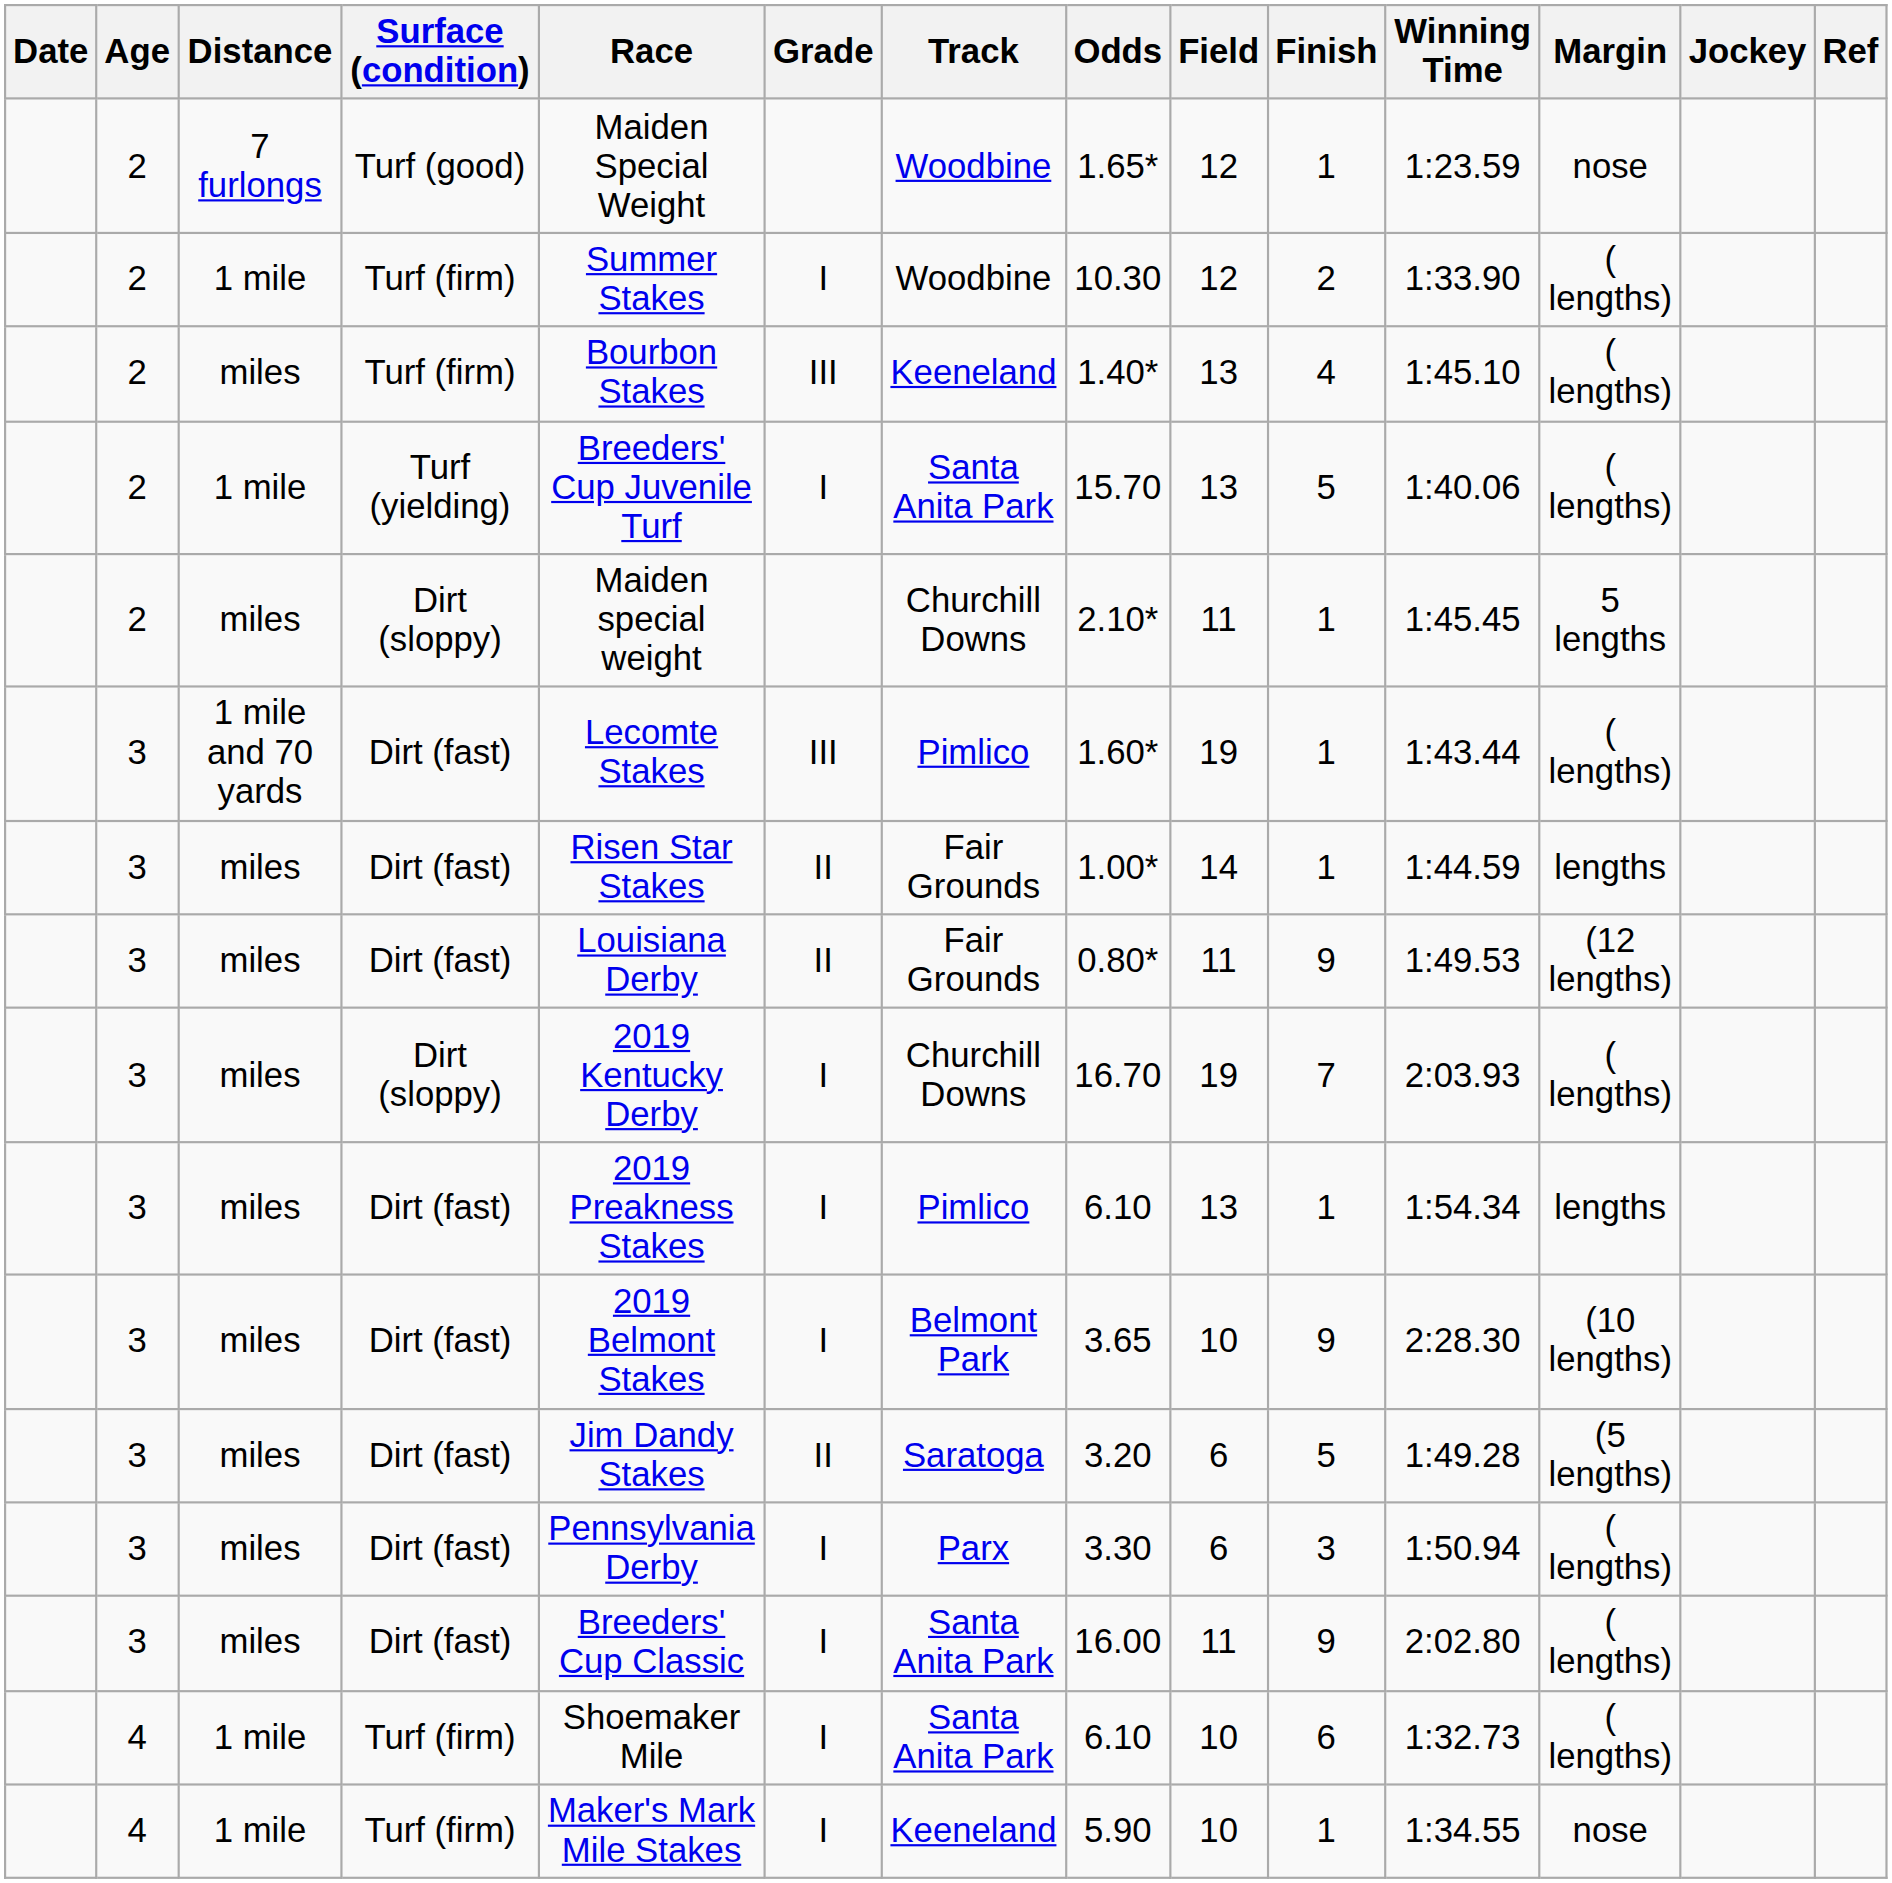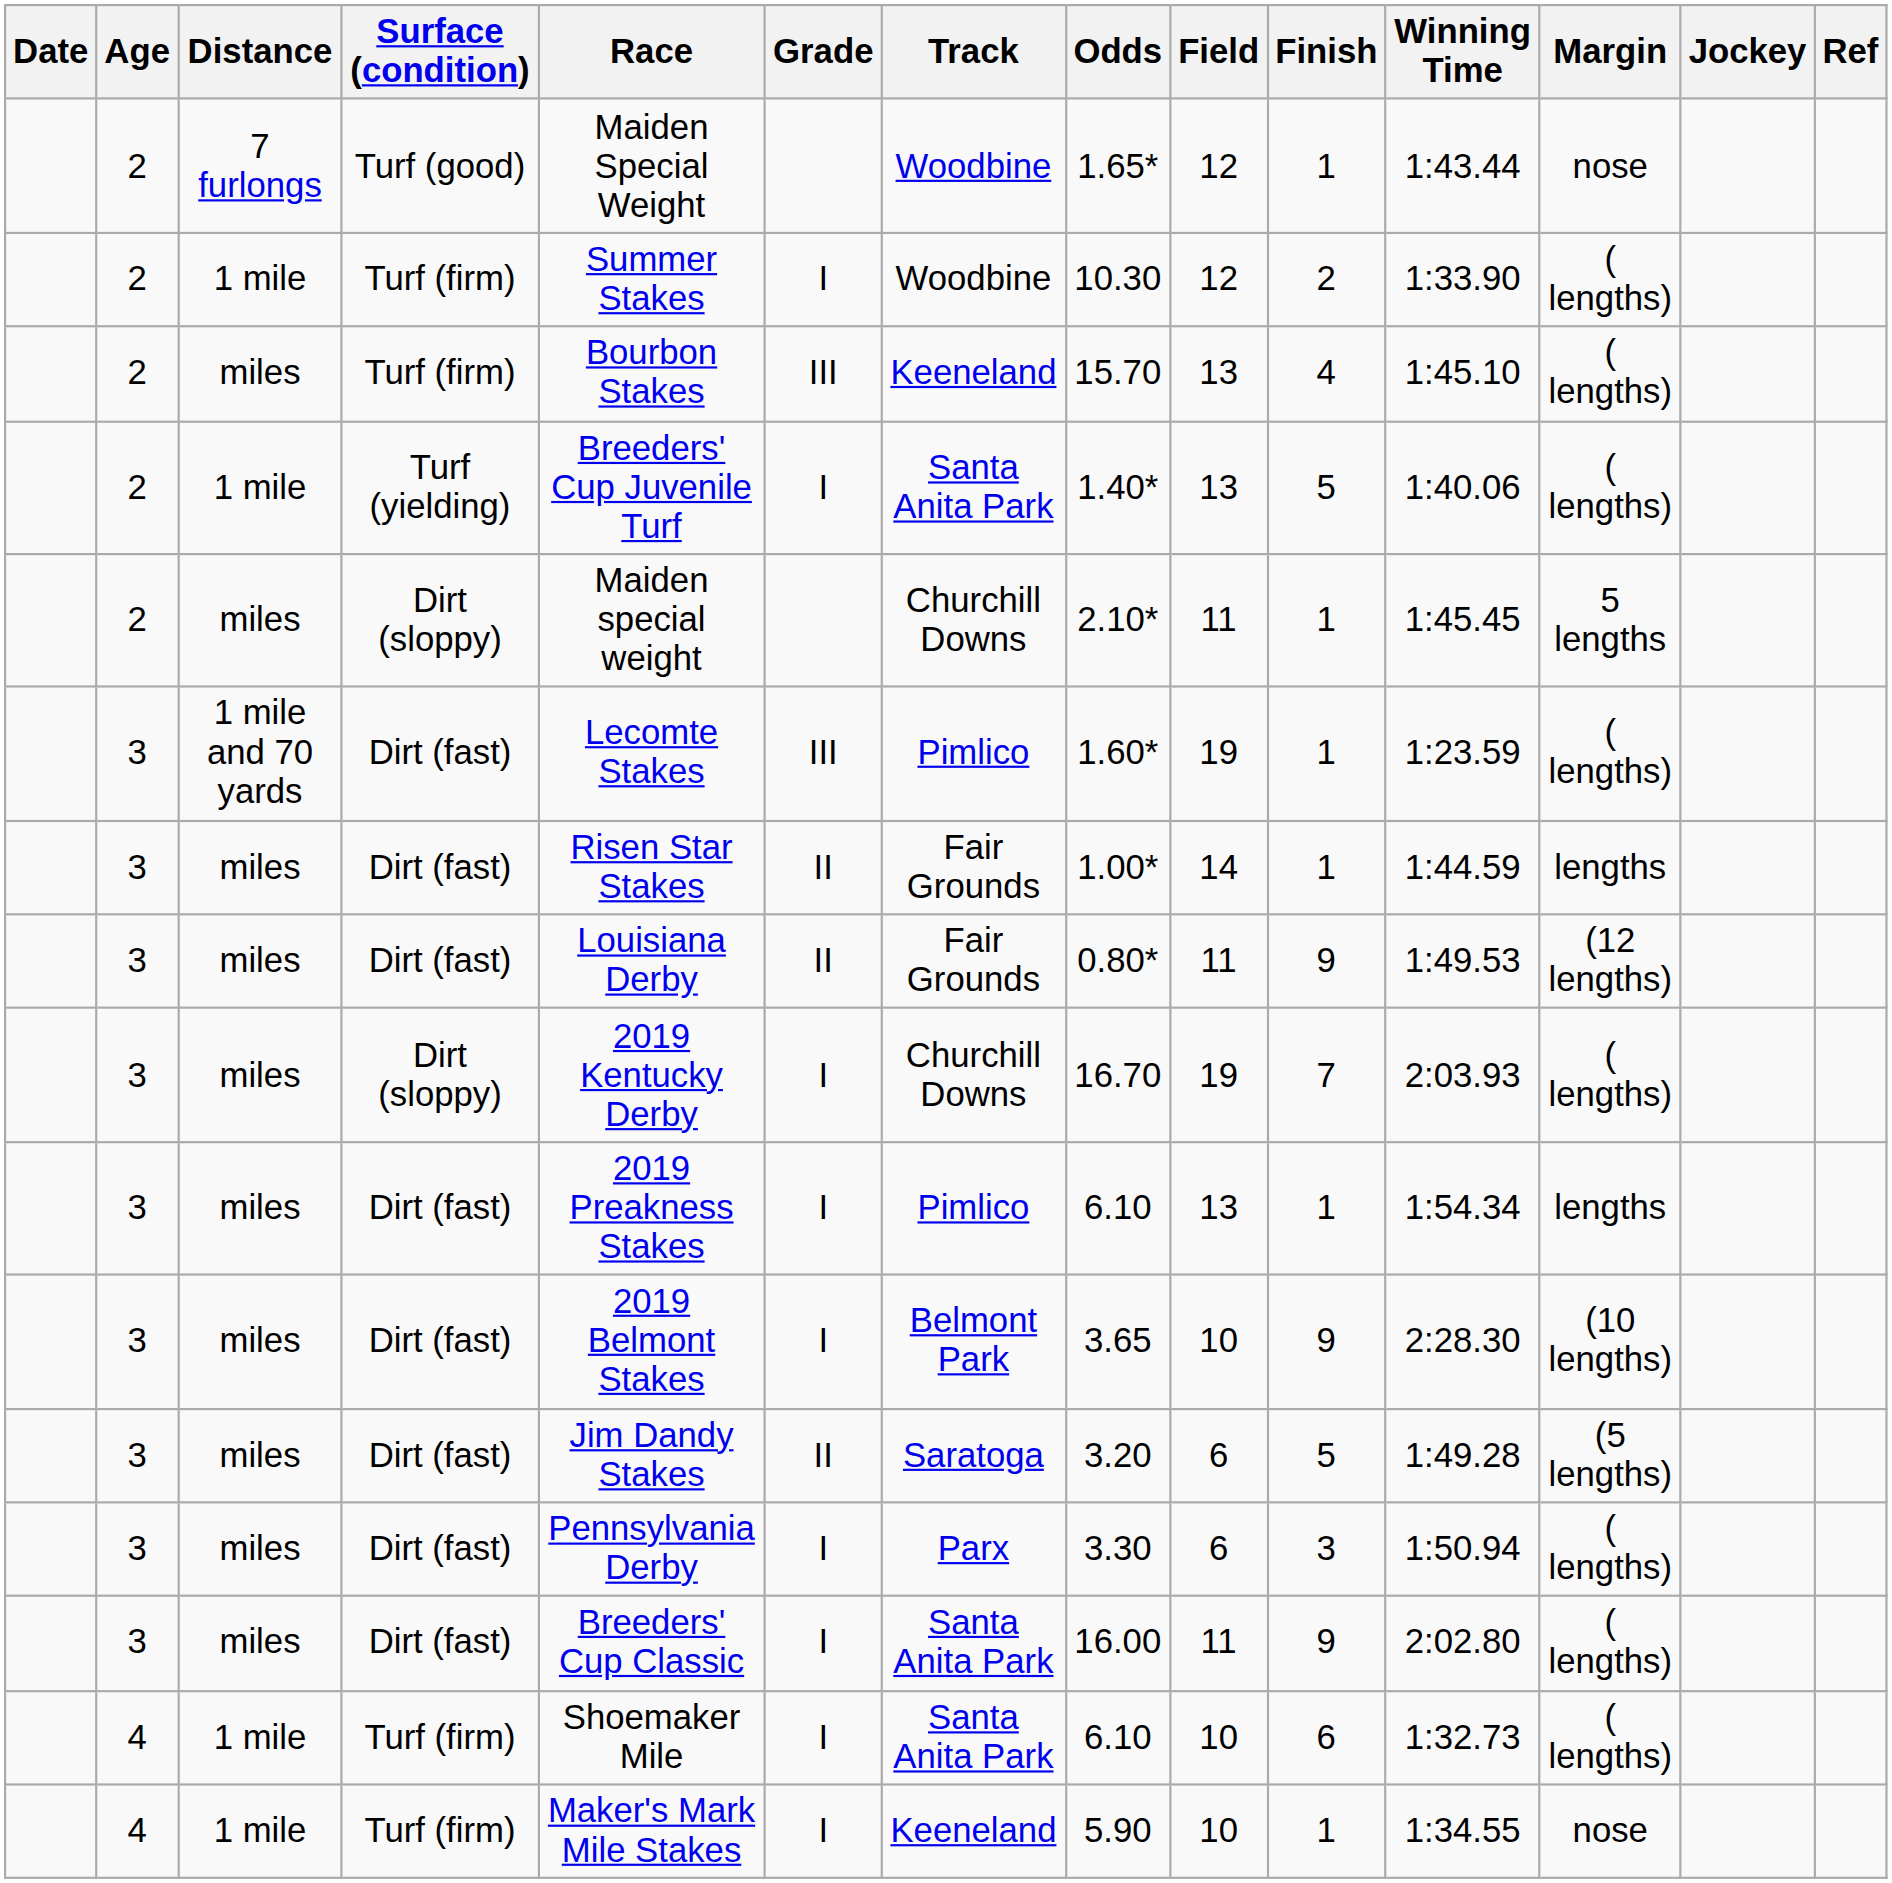Turf (good) | Winning Time: 1:23.59 -> 1:43.44
miles / Turf (firm) | Odds: 1.40* -> 15.70
Turf (yielding) | Odds: 15.70 -> 1.40*
1 mile and 70 yards / Dirt (fast) | Winning Time: 1:43.44 -> 1:23.59
